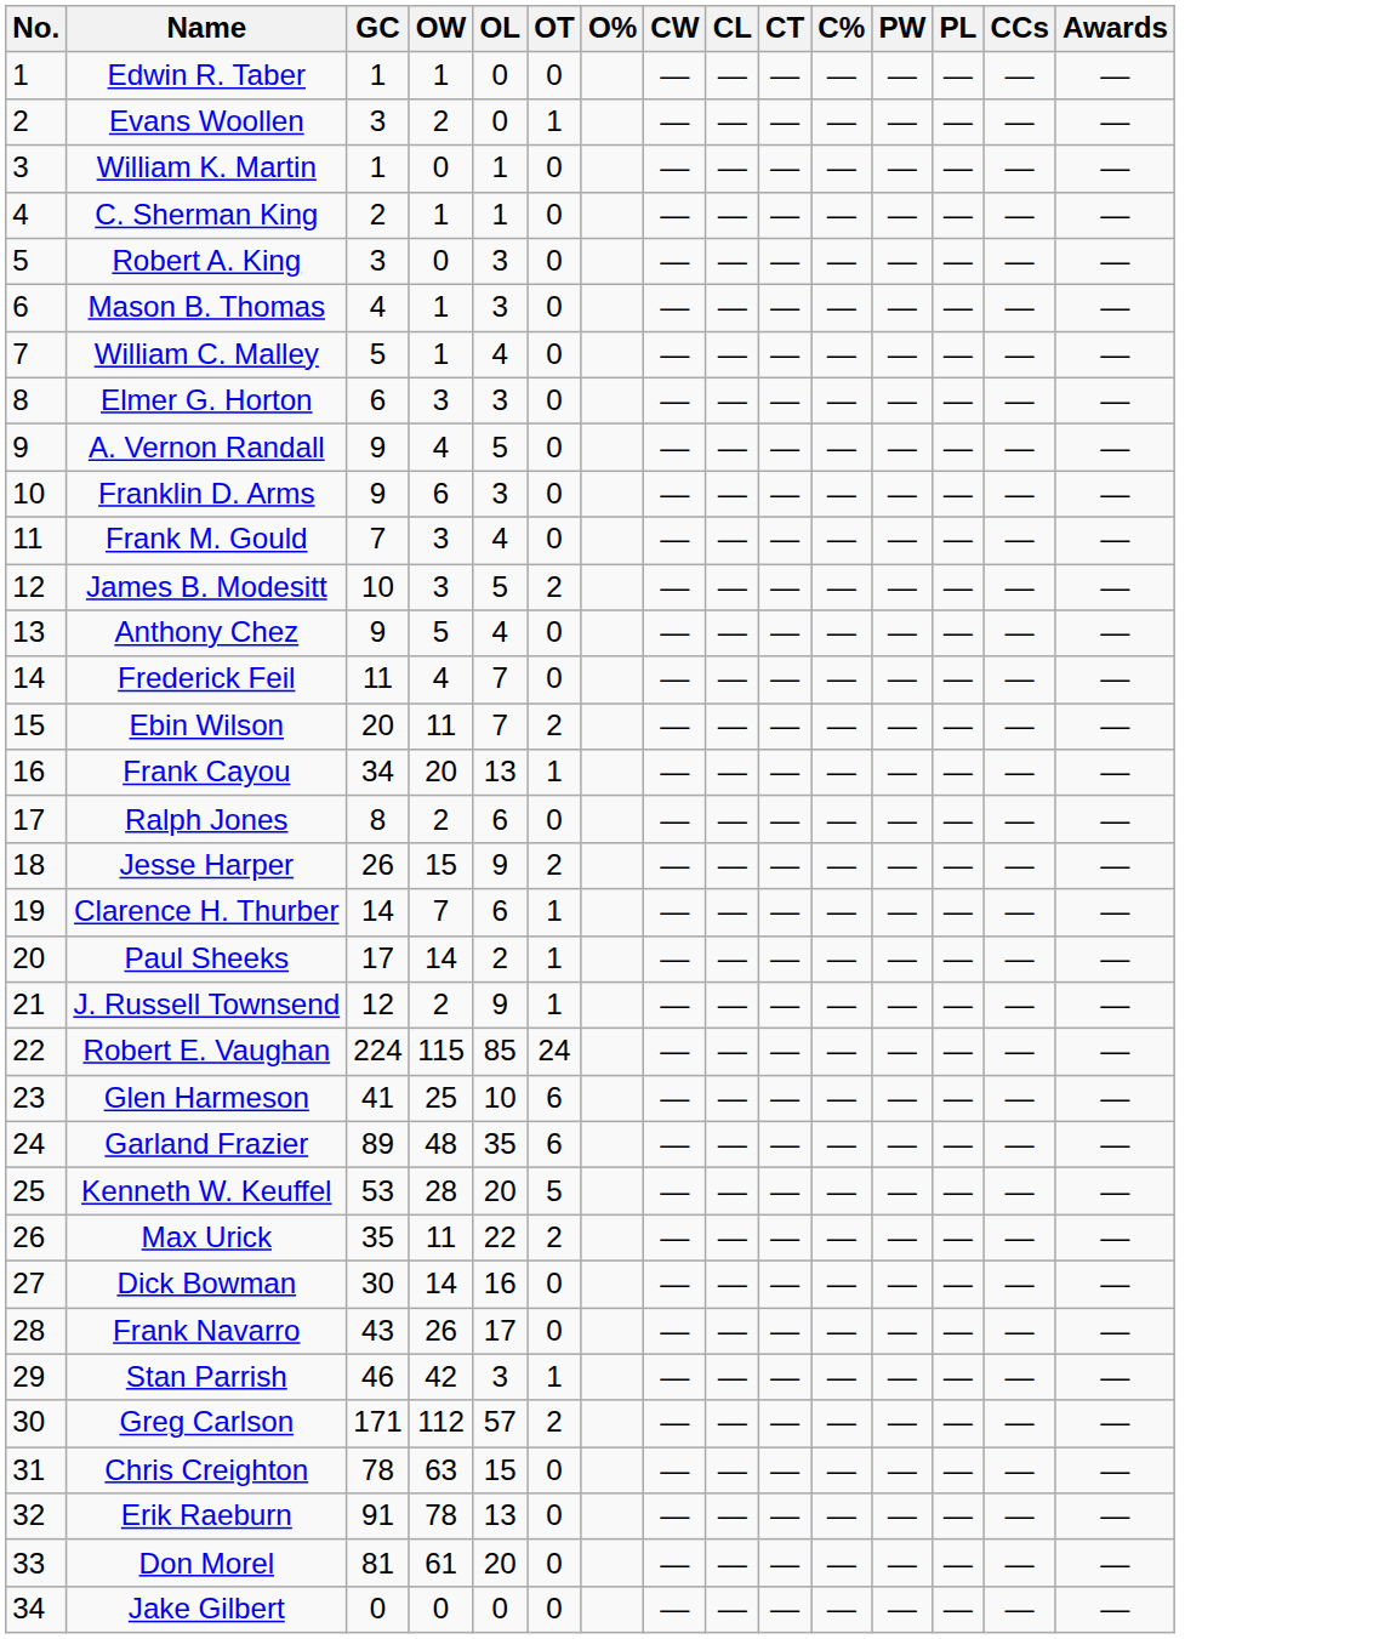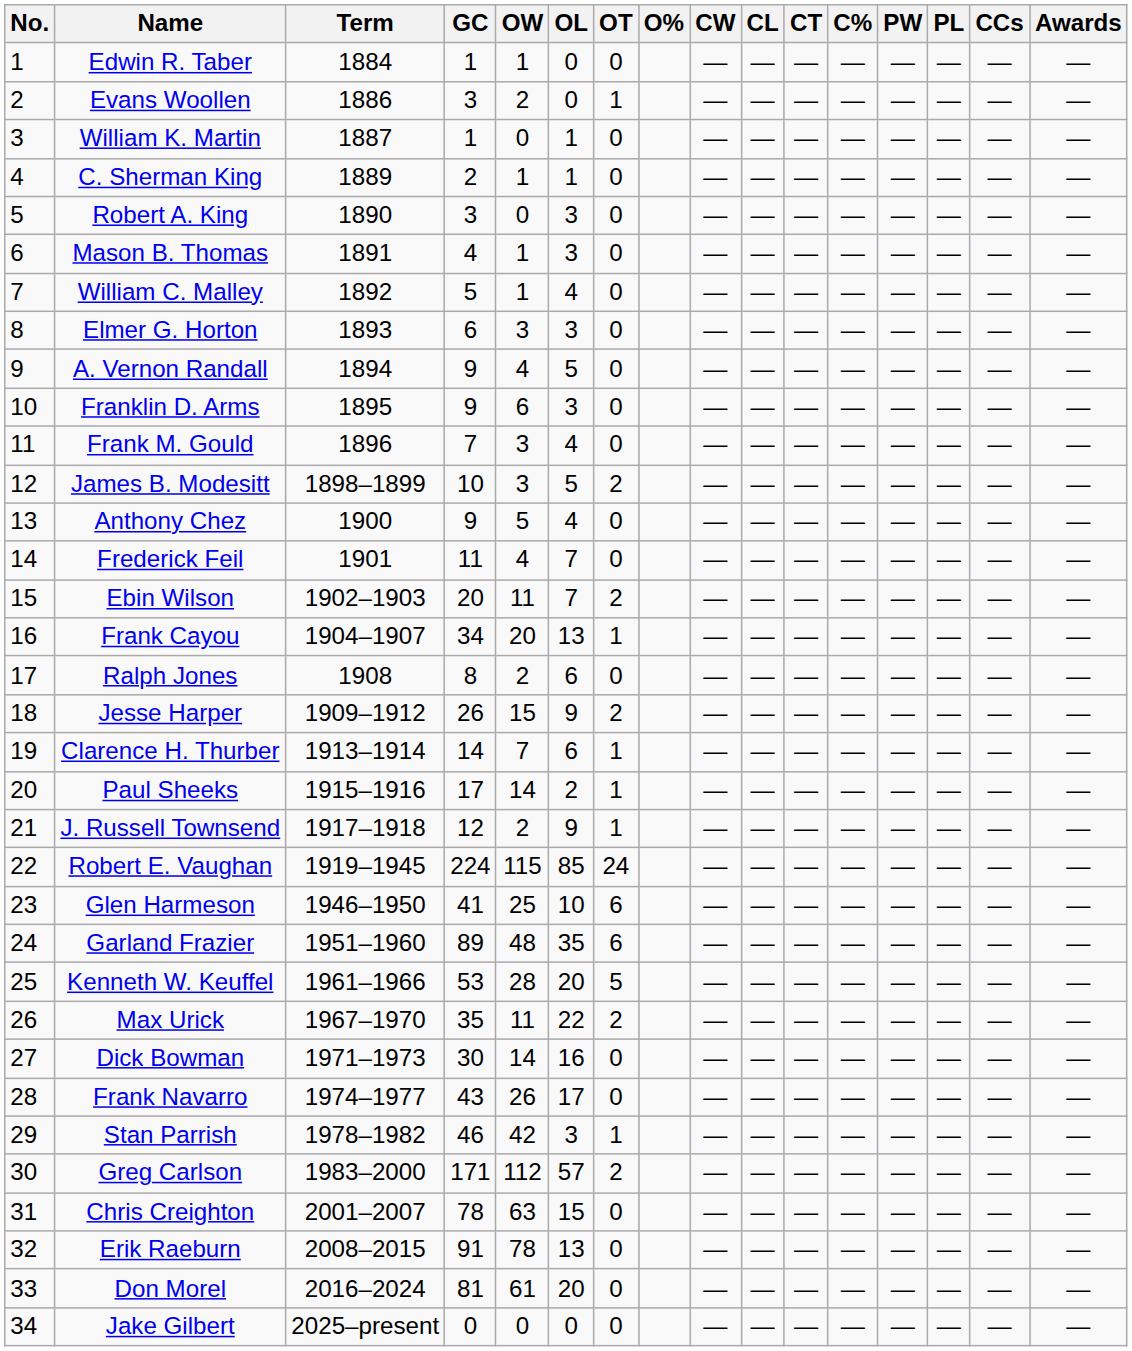+ column: Term | 1884 | 1886 | 1887 | 1889 | 1890 | 1891 | 1892 | 1893 | 1894 | 1895 | 1896 | 1898–1899 | 1900 | 1901 | 1902–1903 | 1904–1907 | 1908 | 1909–1912 | 1913–1914 | 1915–1916 | 1917–1918 | 1919–1945 | 1946–1950 | 1951–1960 | 1961–1966 | 1967–1970 | 1971–1973 | 1974–1977 | 1978–1982 | 1983–2000 | 2001–2007 | 2008–2015 | 2016–2024 | 2025–present
